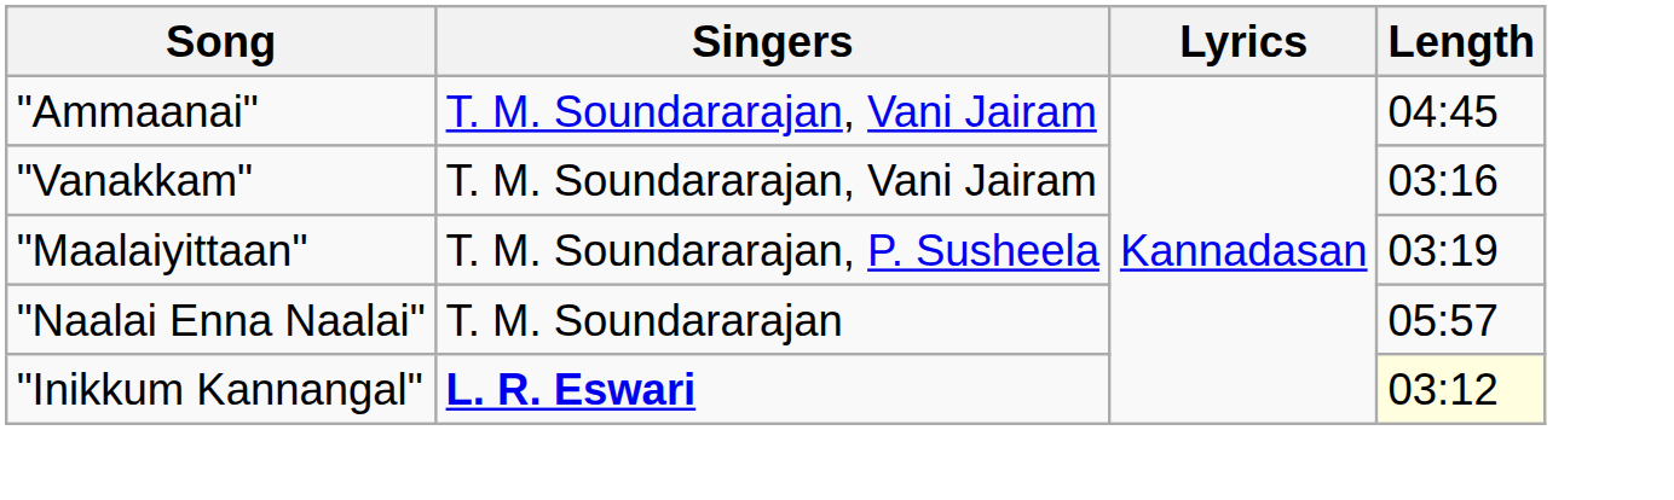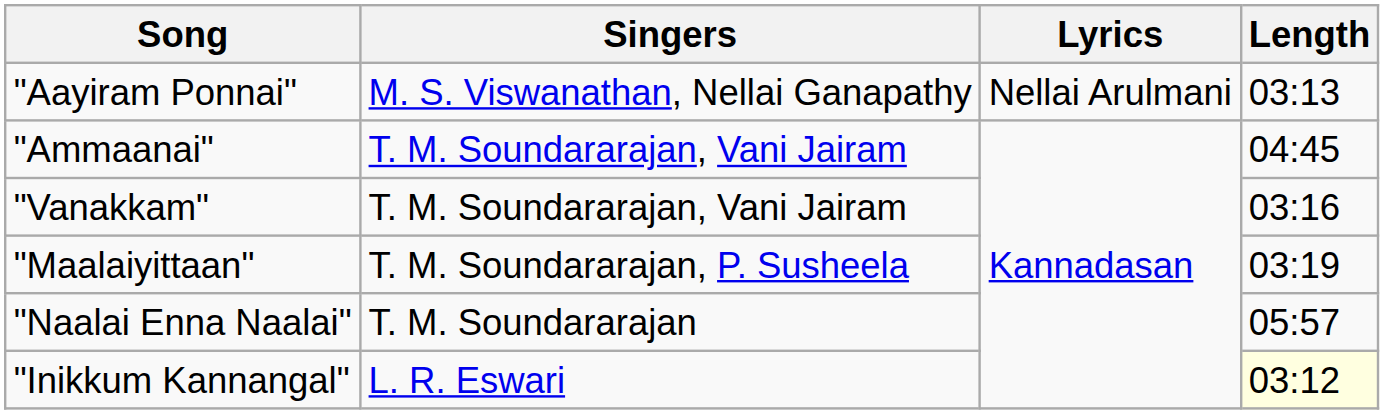+ row: "Aayiram Ponnai" | M. S. Viswanathan, Nellai Ganapathy | Nellai Arulmani | 03:13
"Inikkum Kannangal" | Singers: bold -> normal
